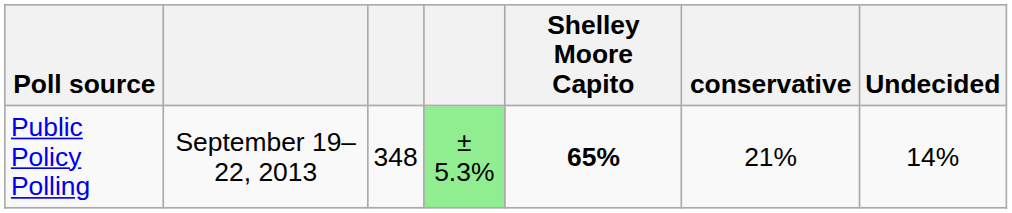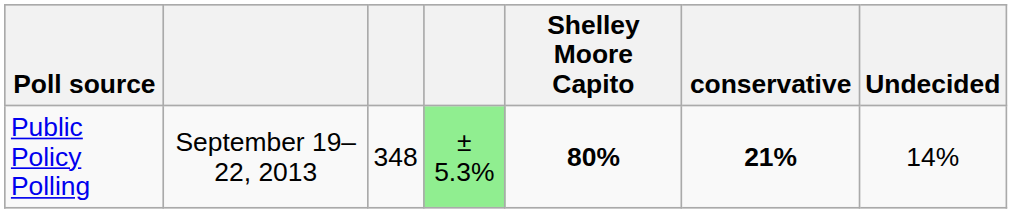Public Policy Polling | Shelley Moore Capito: 65% -> 80%
Public Policy Polling | conservative: normal -> bold
